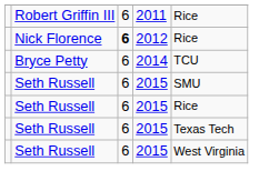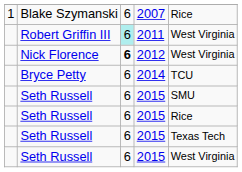+ row: 1 | Blake Szymanski | 6 | 2007 | Rice
Robert Griffin III | column 3: no background -> paleturquoise background
Robert Griffin III | column 5: Rice -> West Virginia
Nick Florence | column 5: Rice -> West Virginia
